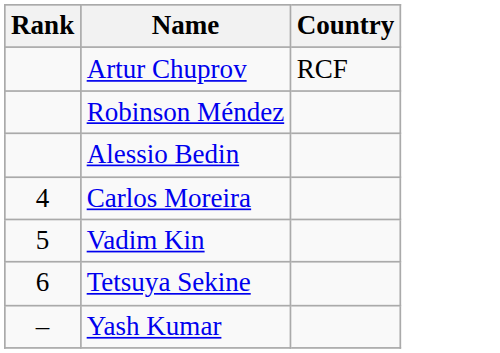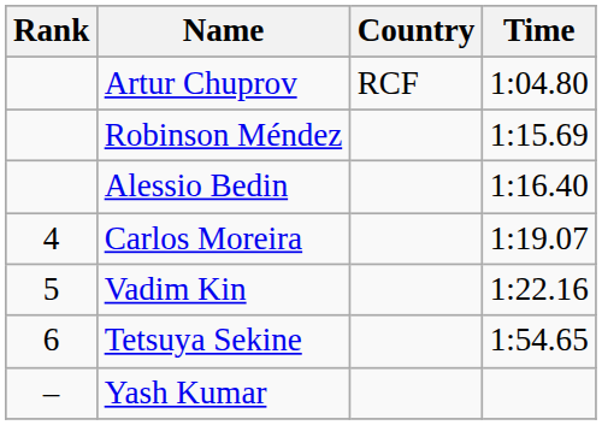+ column: Time | 1:04.80 | 1:15.69 | 1:16.40 | 1:19.07 | 1:22.16 | 1:54.65
